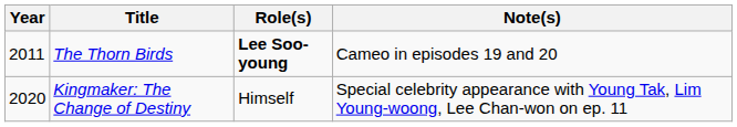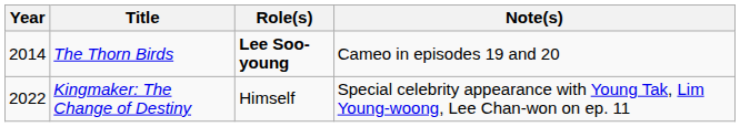The Thorn Birds | Year: 2011 -> 2014
Kingmaker: The Change of Destiny | Year: 2020 -> 2022
